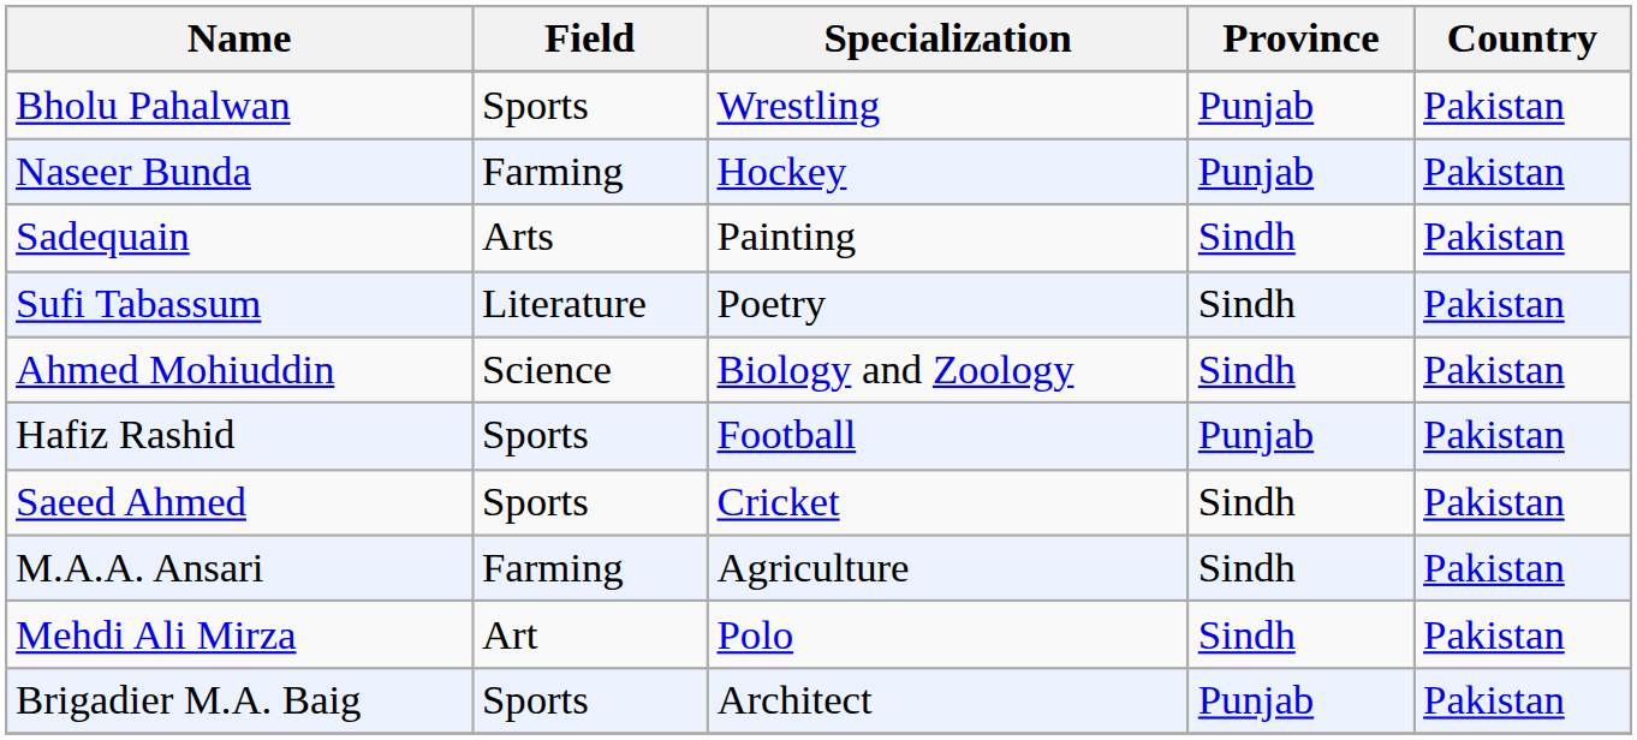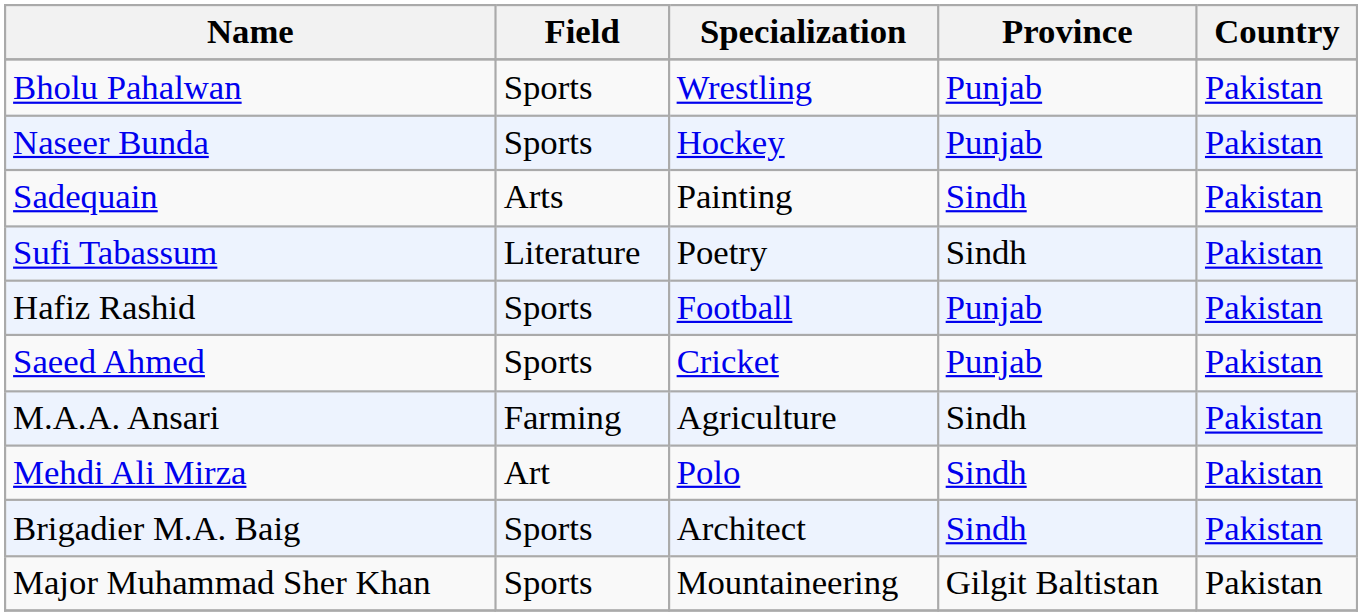Naseer Bunda | Field: Farming -> Sports
- row: Ahmed Mohiuddin | Science | Biology and Zoology | Sindh | Pakistan
Saeed Ahmed | Province: Sindh -> Punjab
Brigadier M.A. Baig | Province: Punjab -> Sindh
+ row: Major Muhammad Sher Khan | Sports | Mountaineering | Gilgit Baltistan | Pakistan
